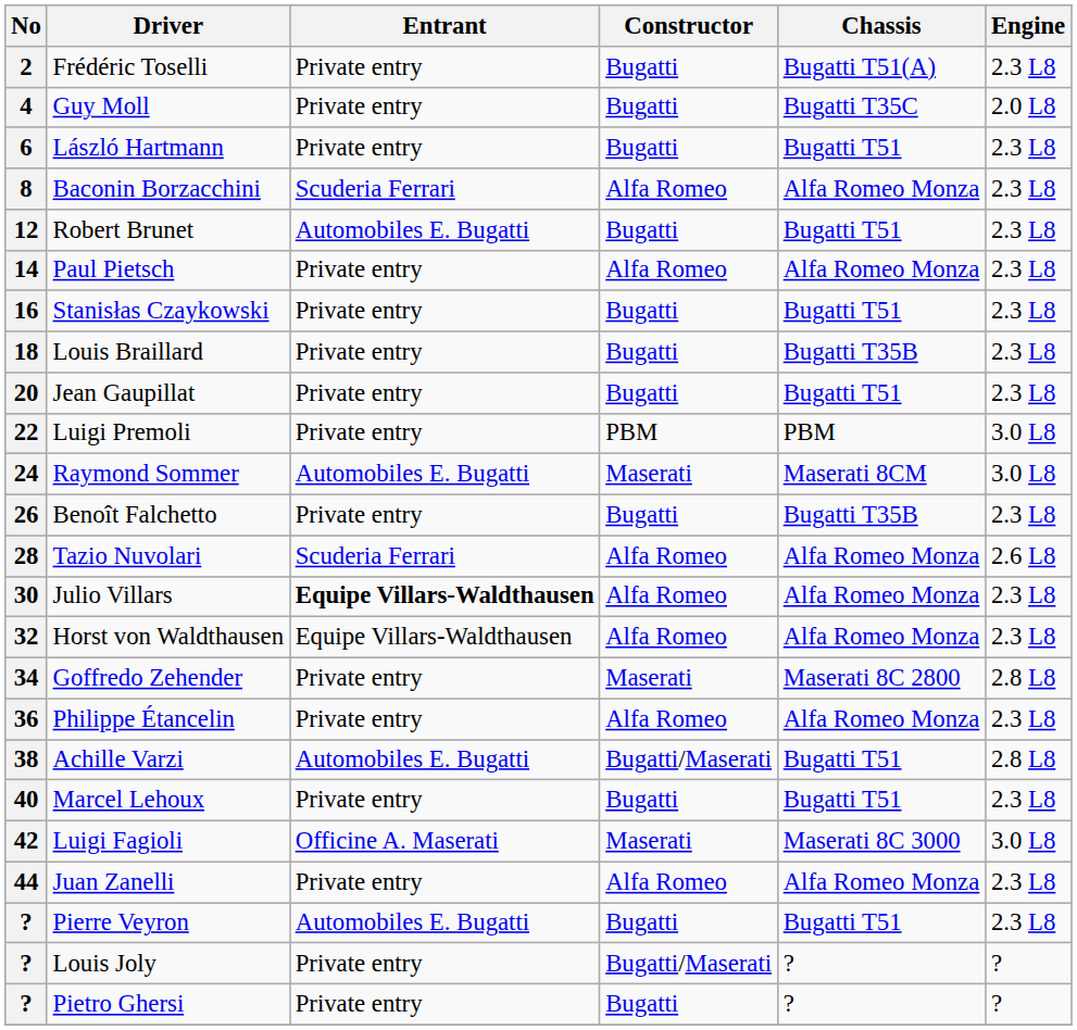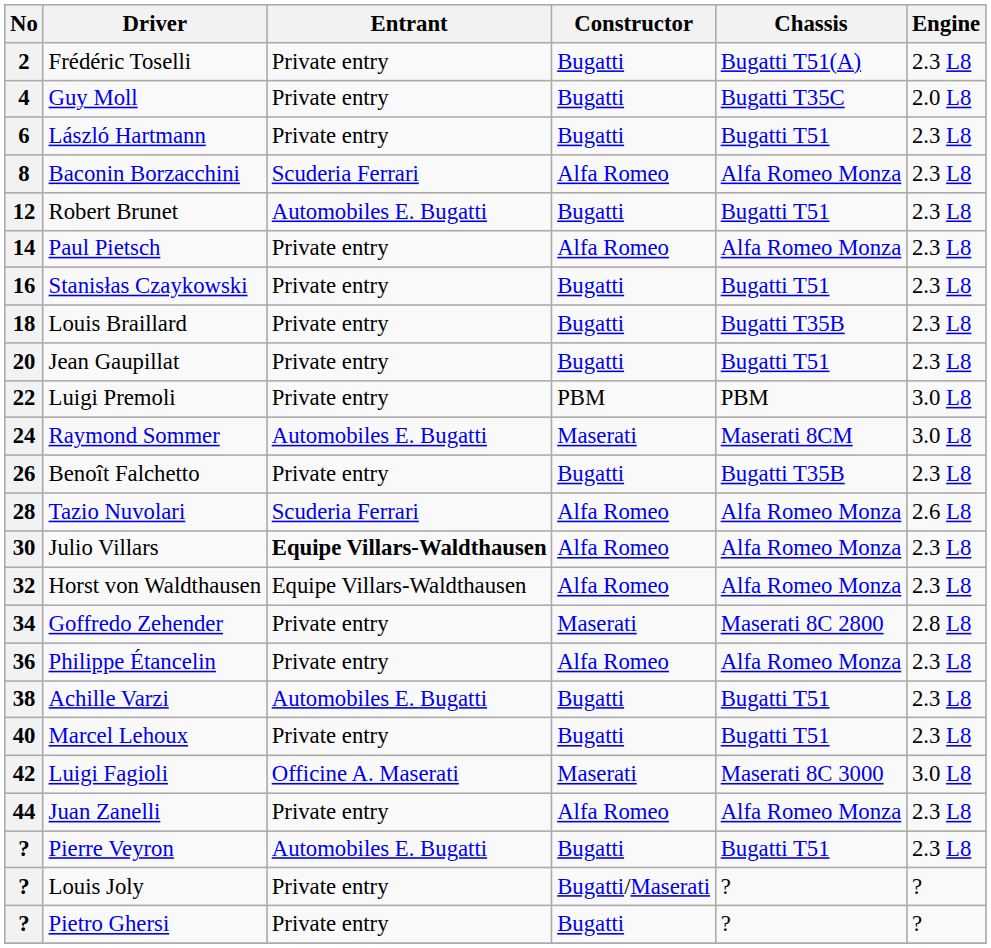38 | Constructor: Bugatti/Maserati -> Bugatti
38 | Engine: 2.8 L8 -> 2.3 L8
